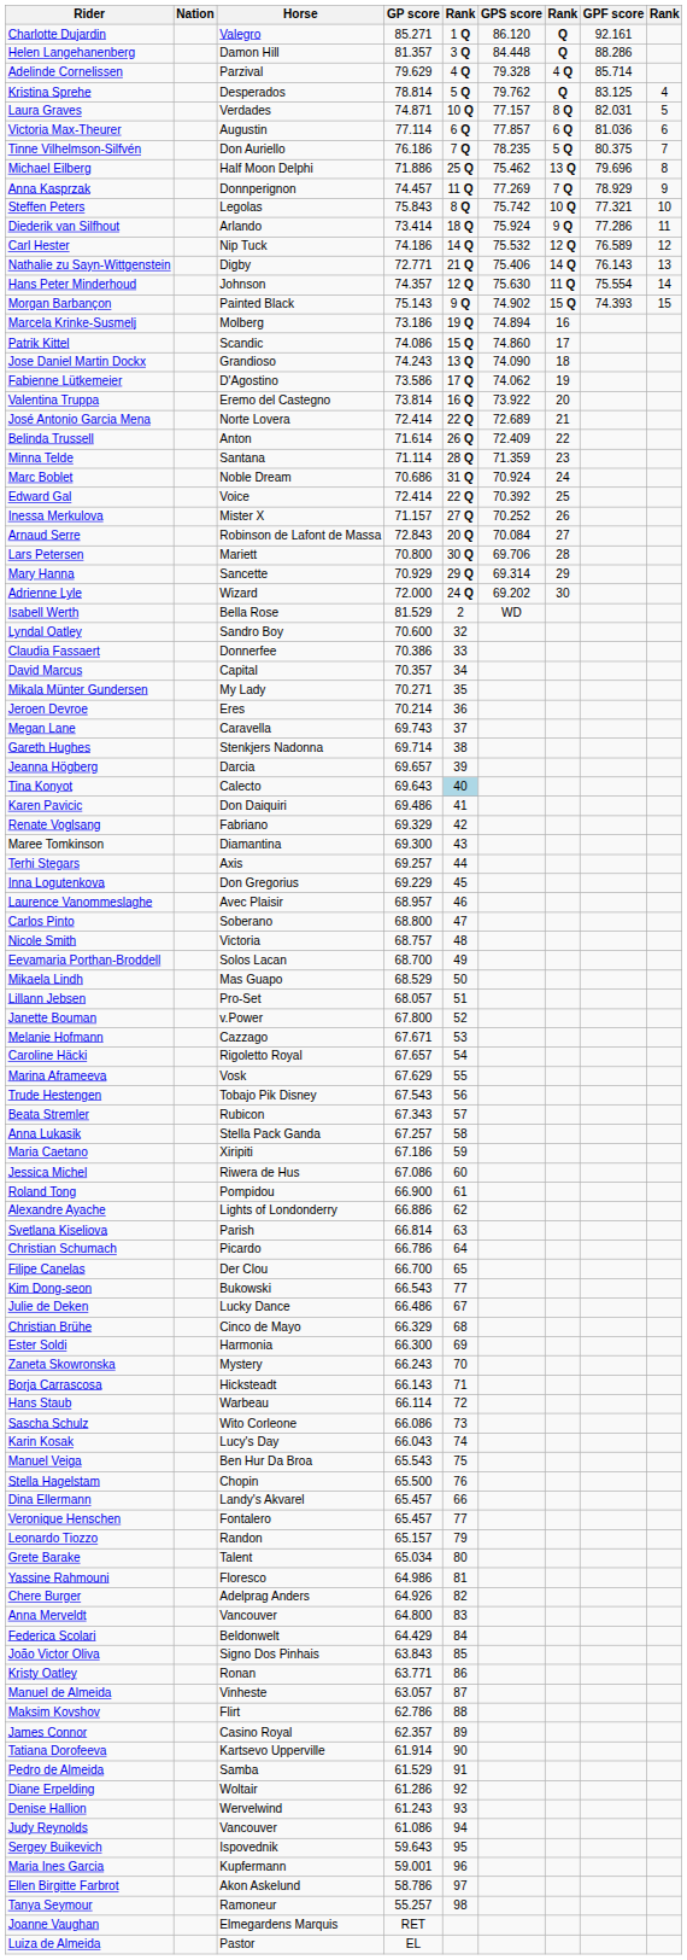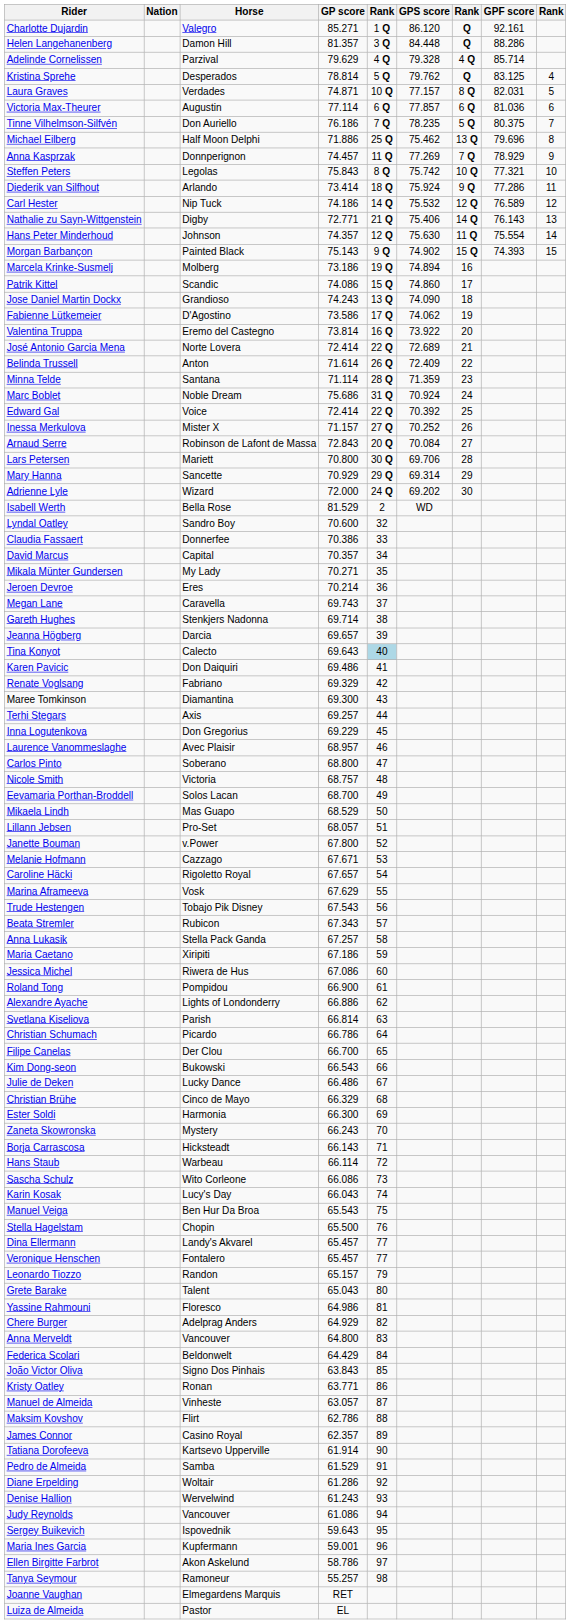Marc Boblet | GP score: 70.686 -> 75.686
Kim Dong-seon | column 5: 77 -> 66
Dina Ellermann | column 5: 66 -> 77
Grete Barake | GP score: 65.034 -> 65.043
Chere Burger | GP score: 64.926 -> 64.929
